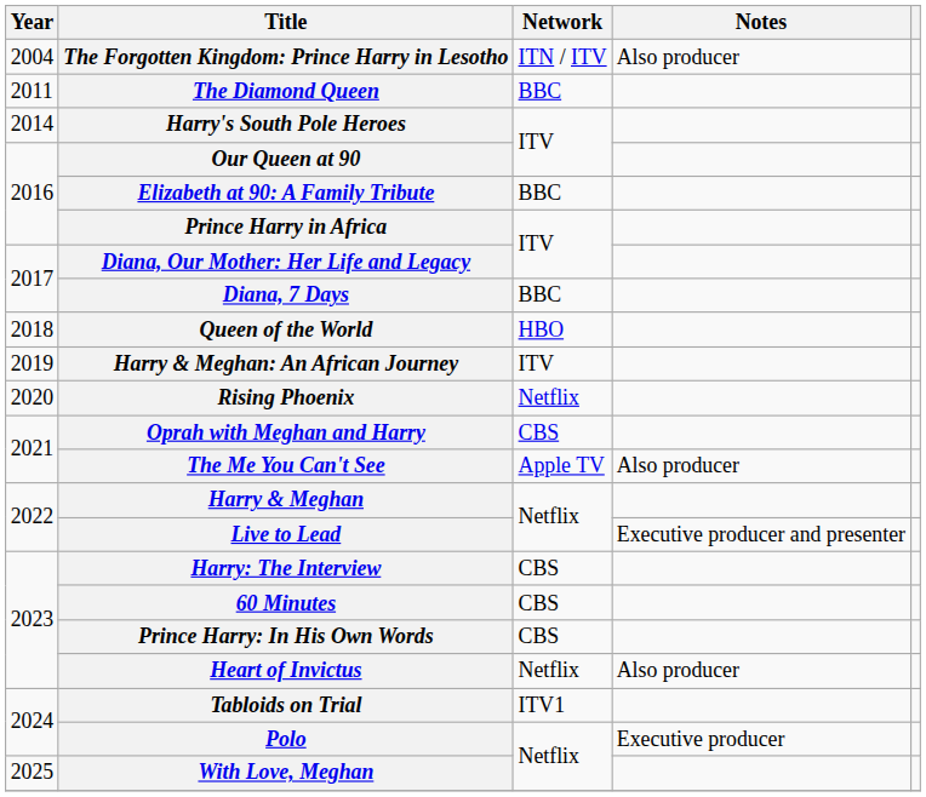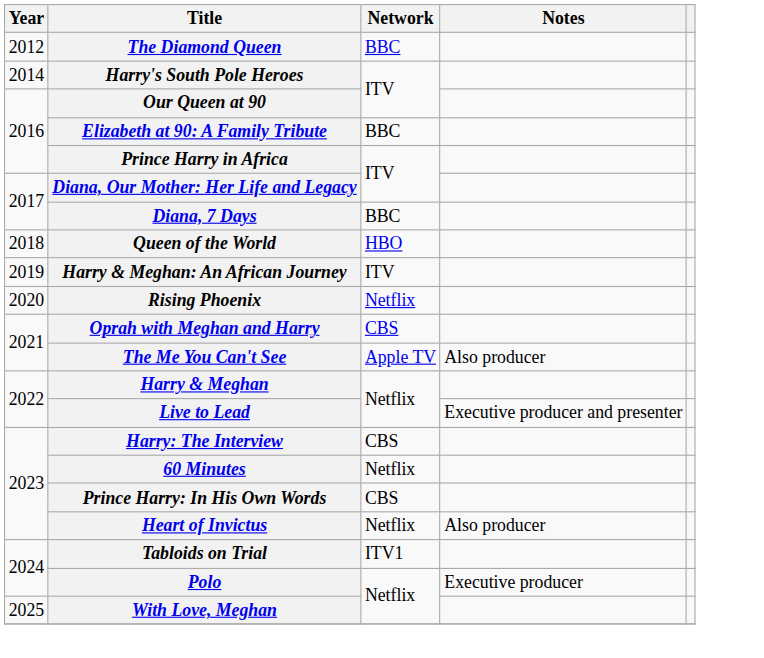- row: 2004 | The Forgotten Kingdom: Prince Harry in Lesotho | ITN / ITV | Also producer
The Diamond Queen | Year: 2011 -> 2012
60 Minutes | Network: CBS -> Netflix
